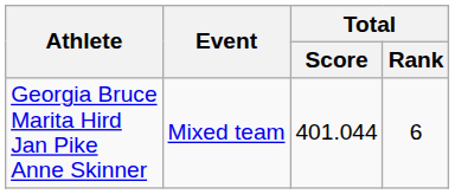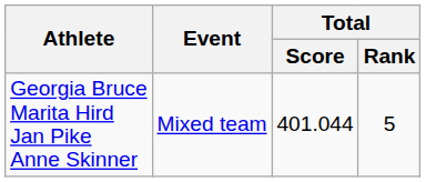Georgia Bruce Marita Hird Jan Pike Anne Skinner | Total / Rank: 6 -> 5
